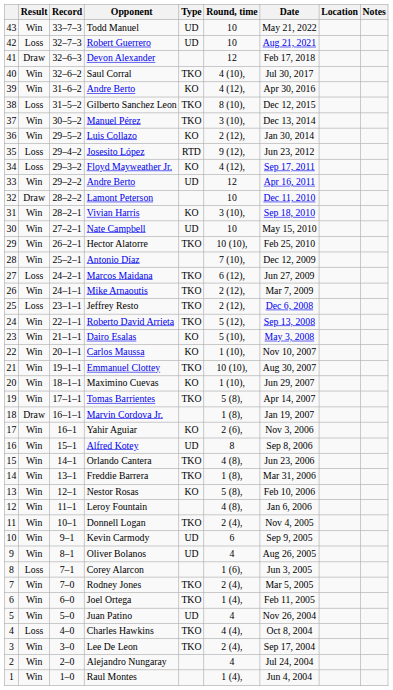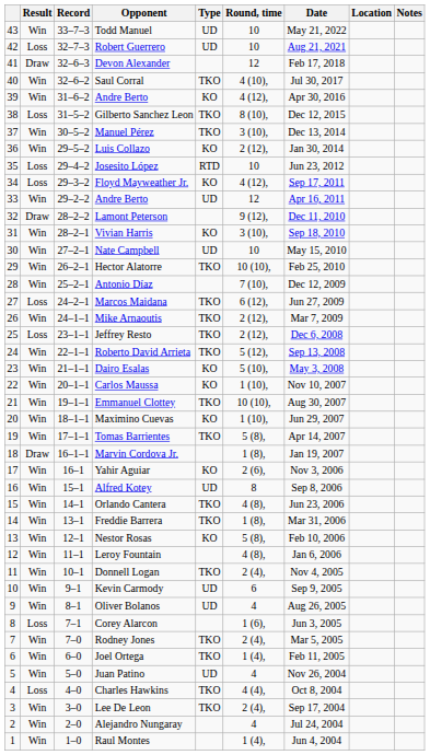Josesito López | Round, time: 9 (12), -> 10
Lamont Peterson | Round, time: 10 -> 9 (12),
